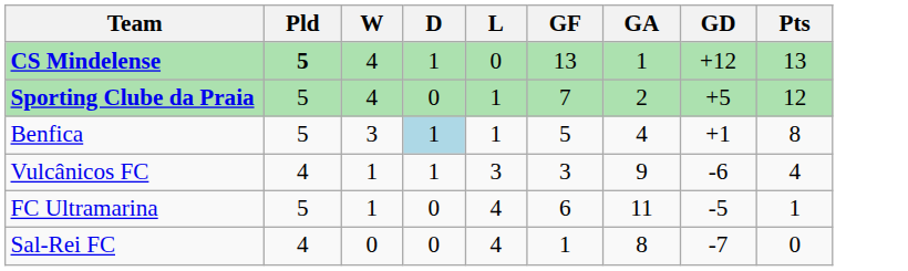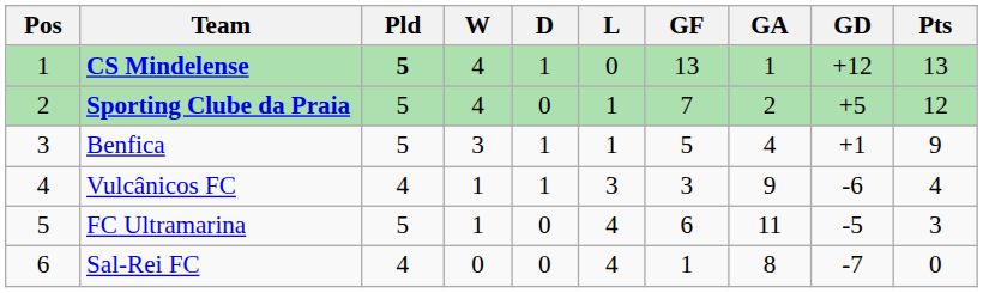+ column: Pos | 1 | 2 | 3 | 4 | 5 | 6
Benfica | D: lightblue background -> no background
Benfica | Pts: 8 -> 9
FC Ultramarina | Pts: 1 -> 3
